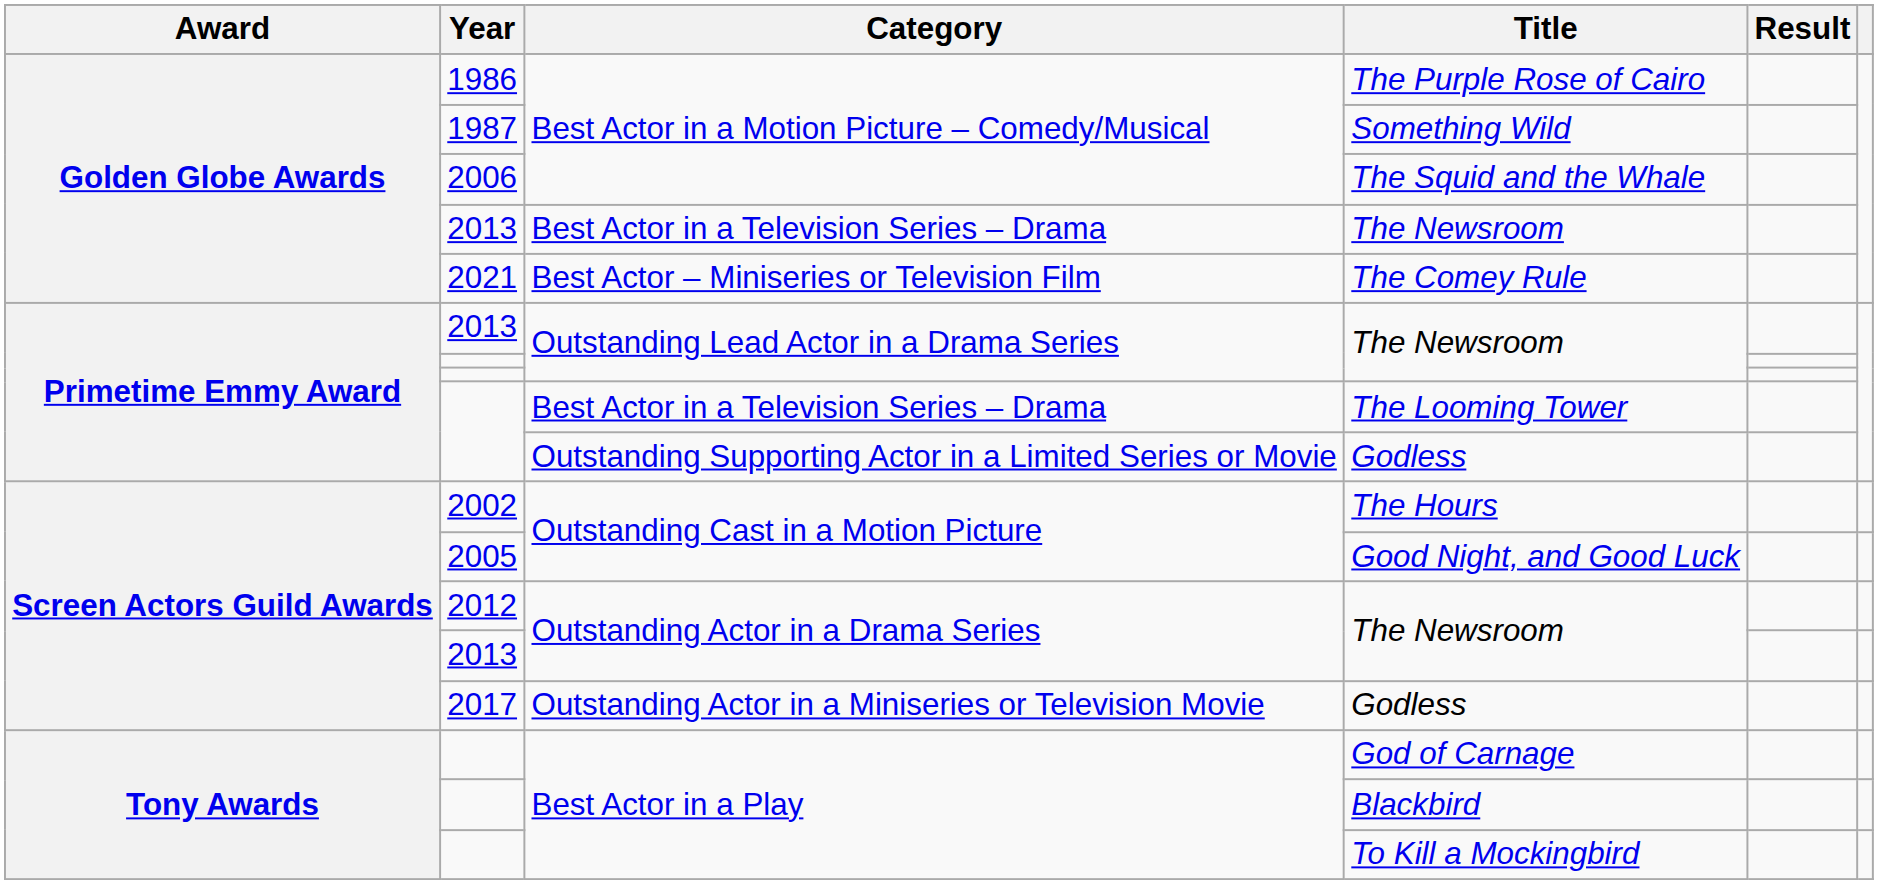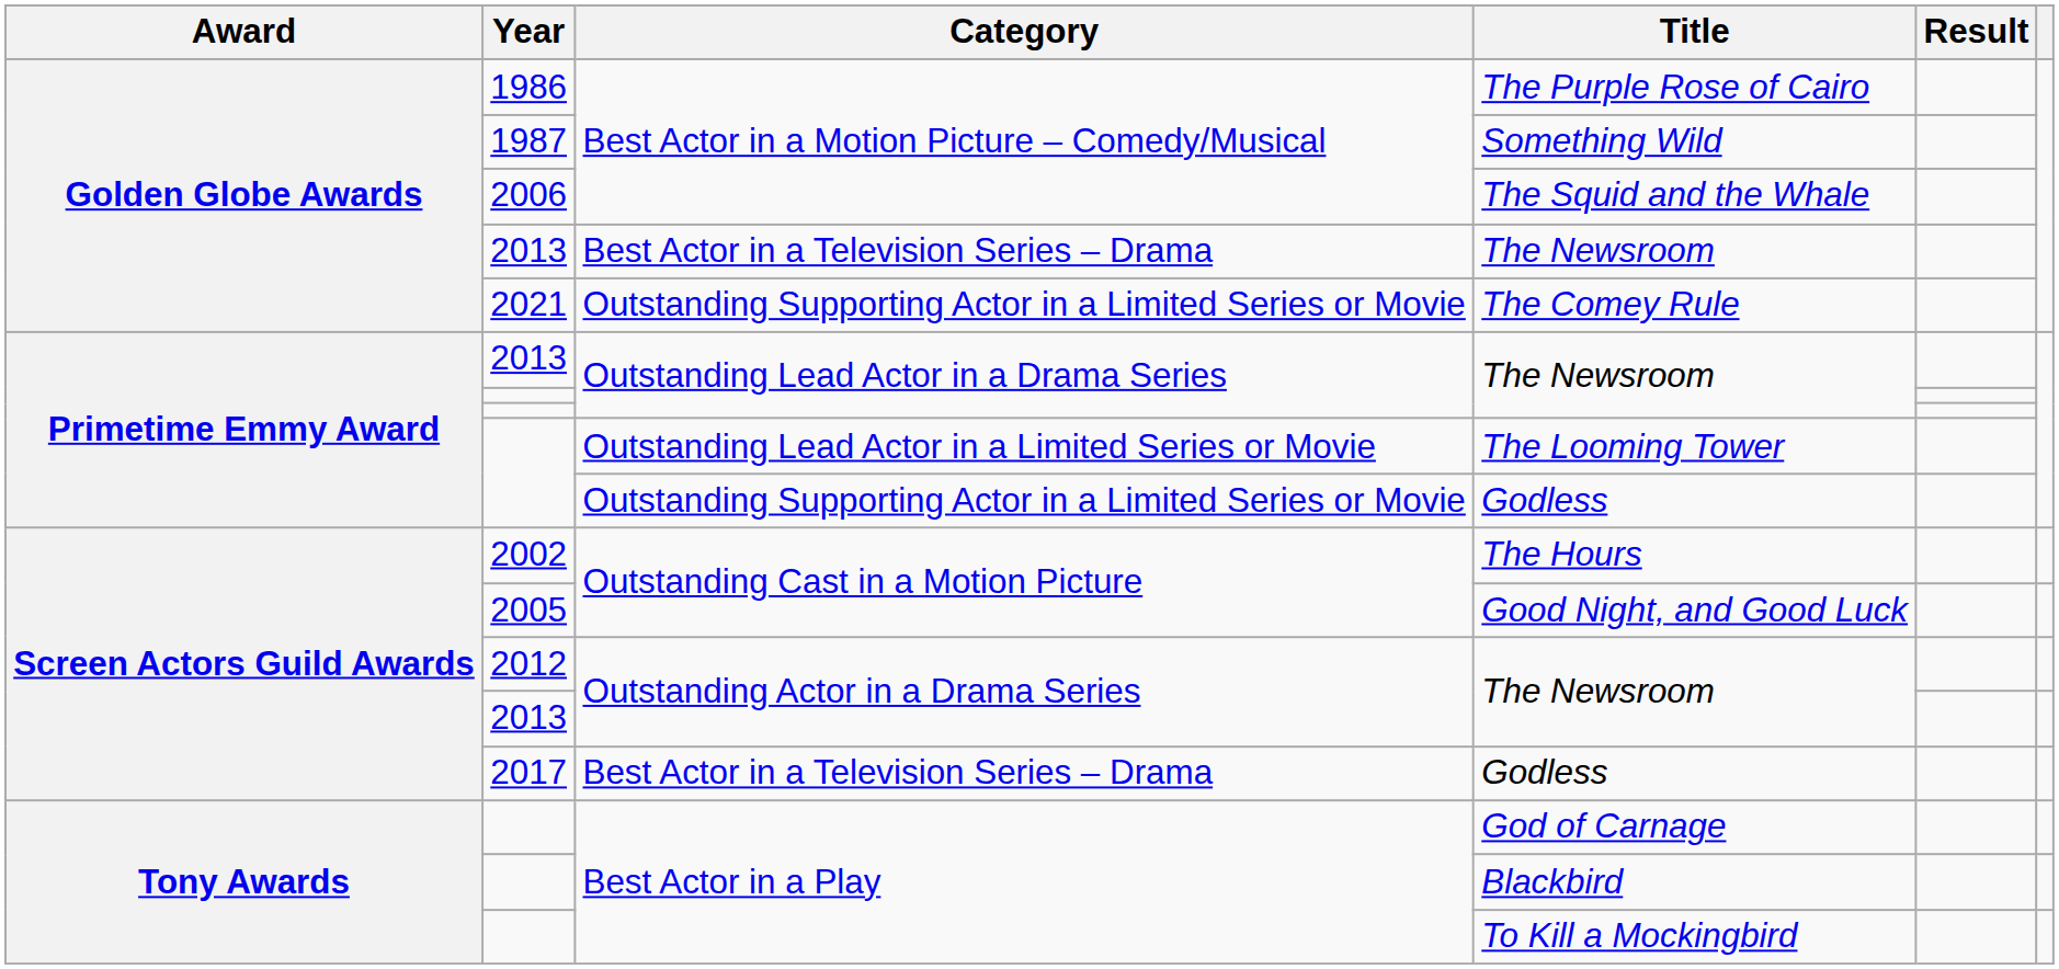The Comey Rule | Category: Best Actor – Miniseries or Television Film -> Outstanding Supporting Actor in a Limited Series or Movie
The Looming Tower | Category: Best Actor in a Television Series – Drama -> Outstanding Lead Actor in a Limited Series or Movie
2017 / Godless | Category: Outstanding Actor in a Miniseries or Television Movie -> Best Actor in a Television Series – Drama
